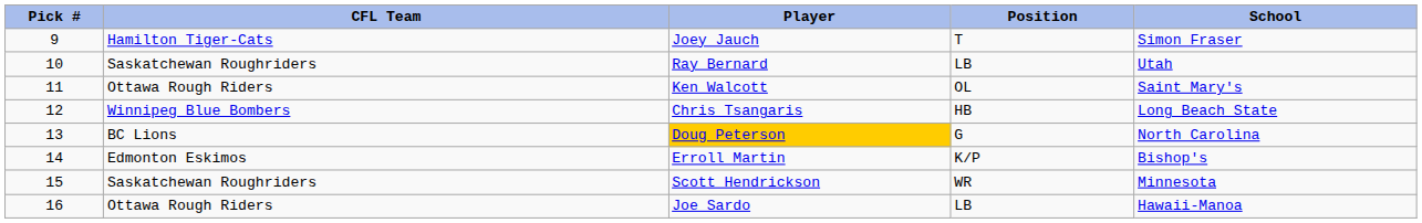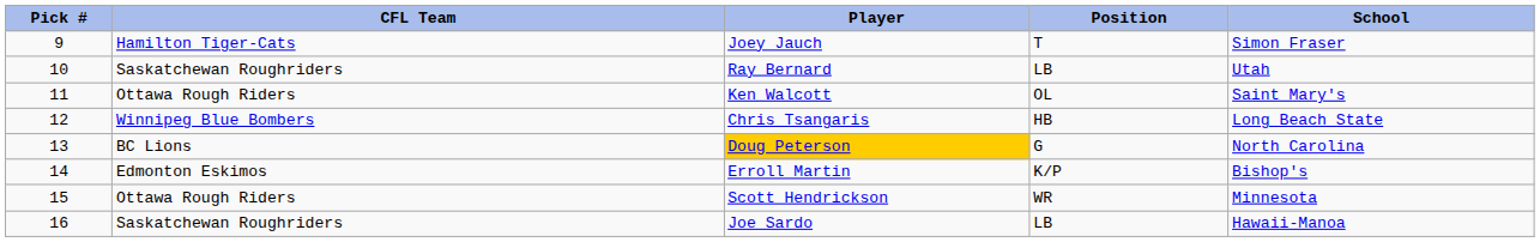Scott Hendrickson | CFL Team: Saskatchewan Roughriders -> Ottawa Rough Riders
Joe Sardo | CFL Team: Ottawa Rough Riders -> Saskatchewan Roughriders
